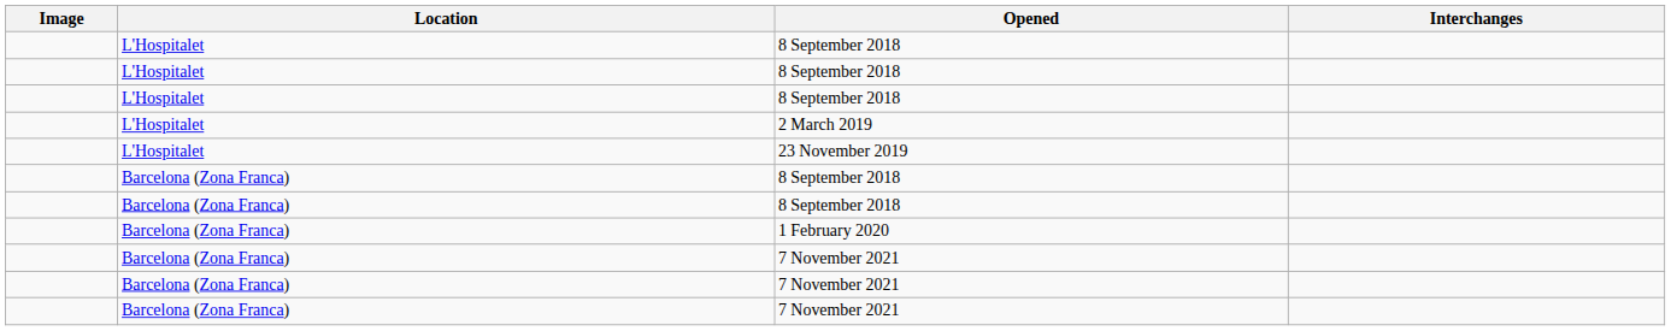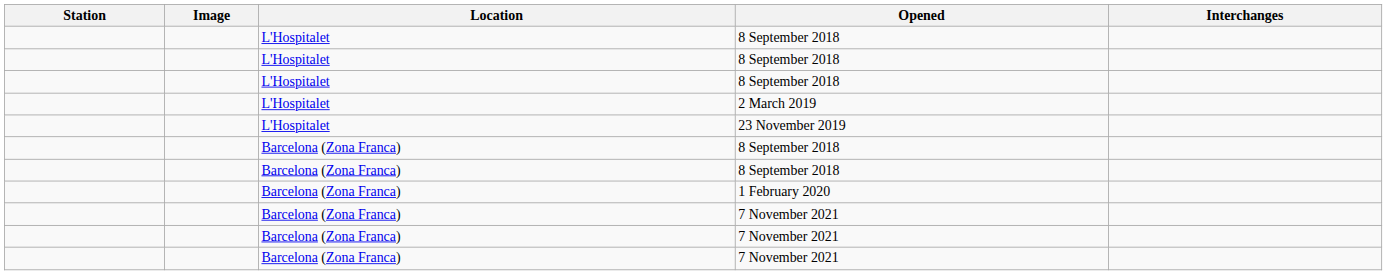+ column: Station
